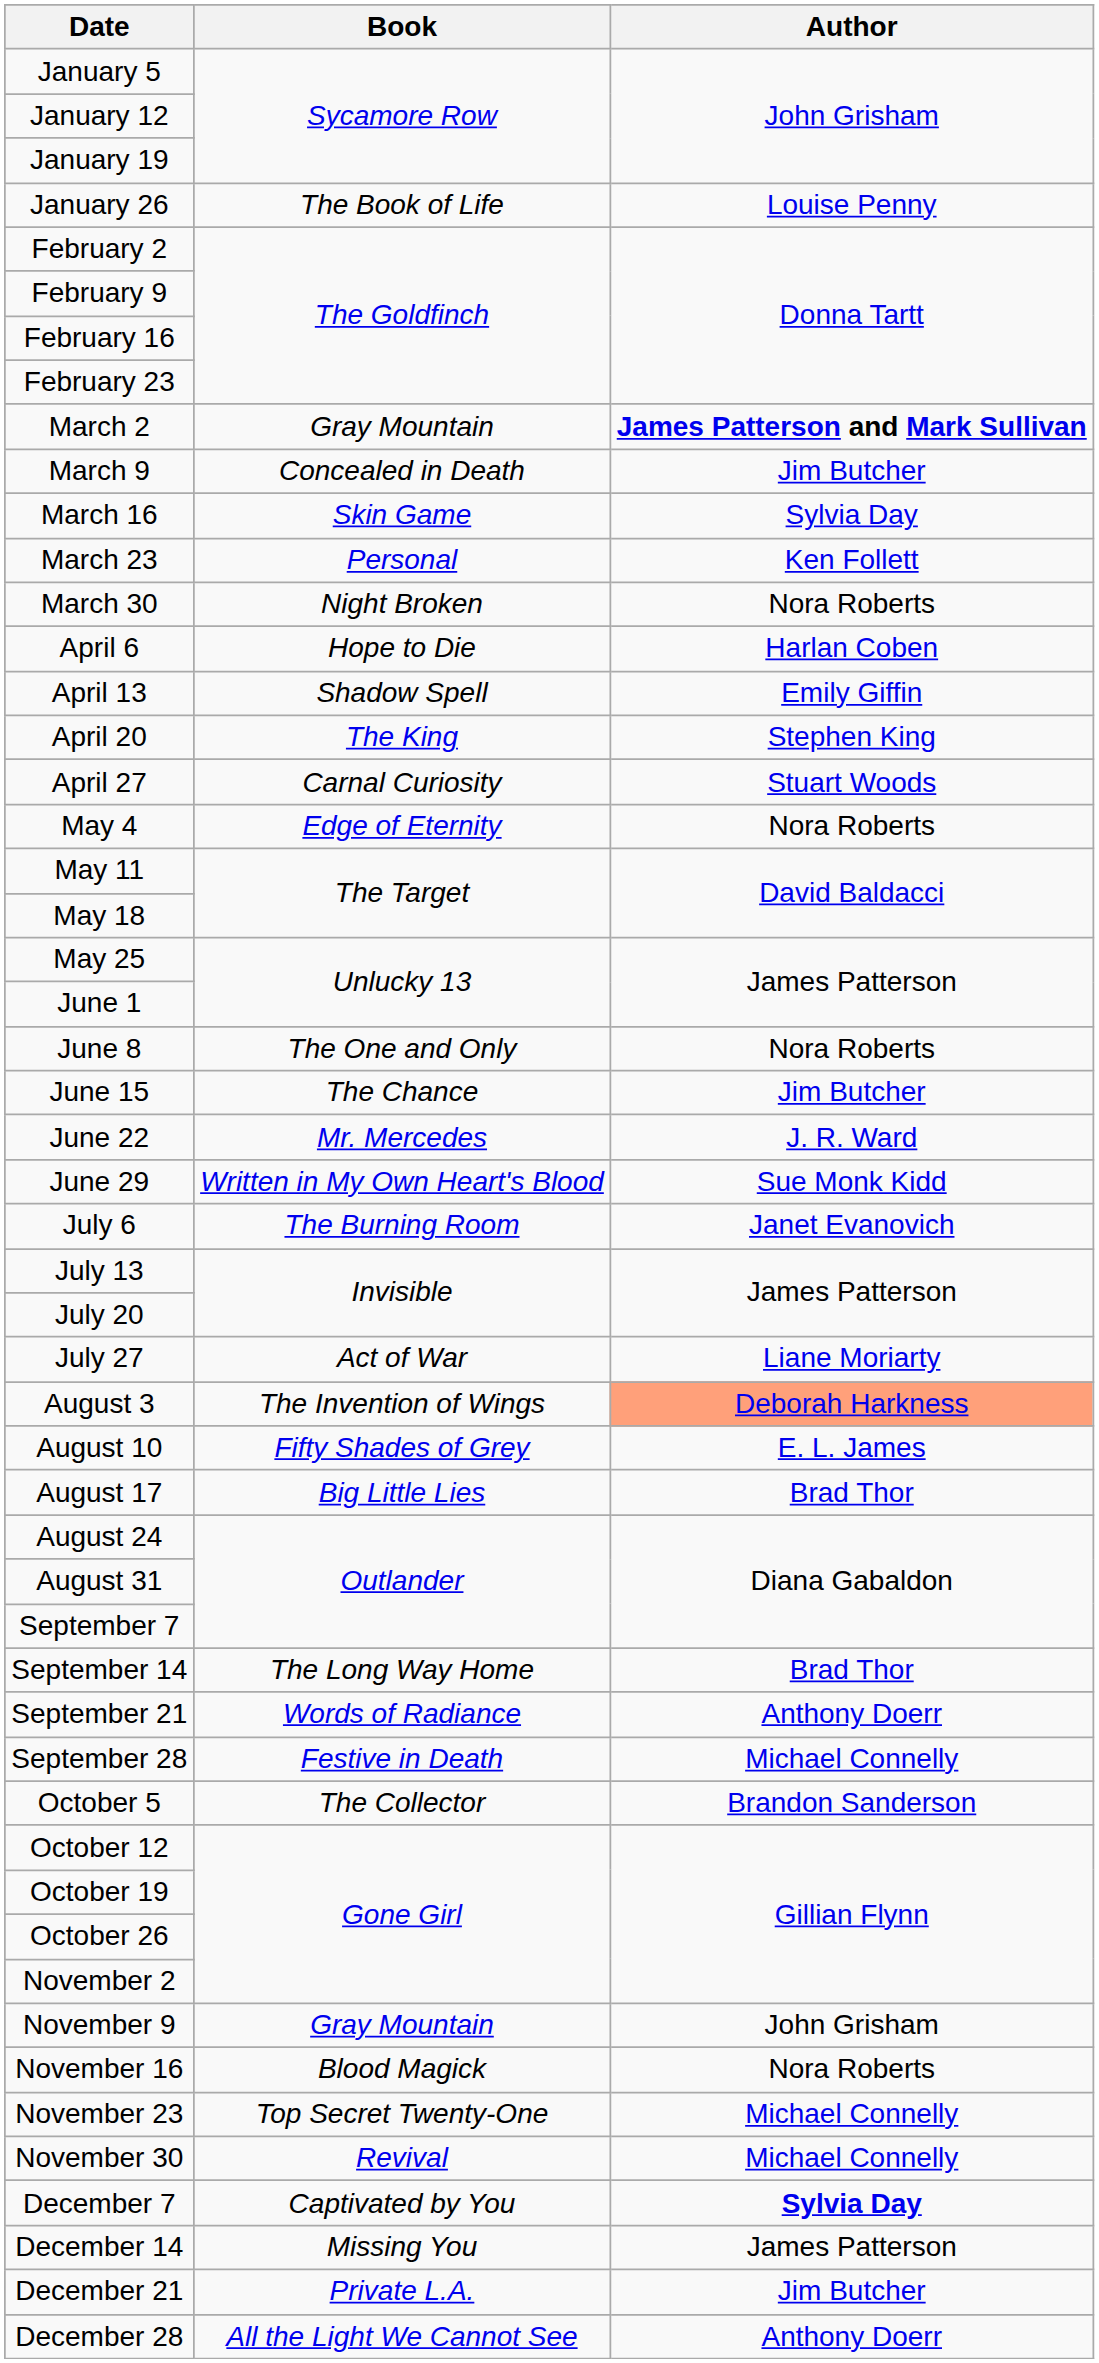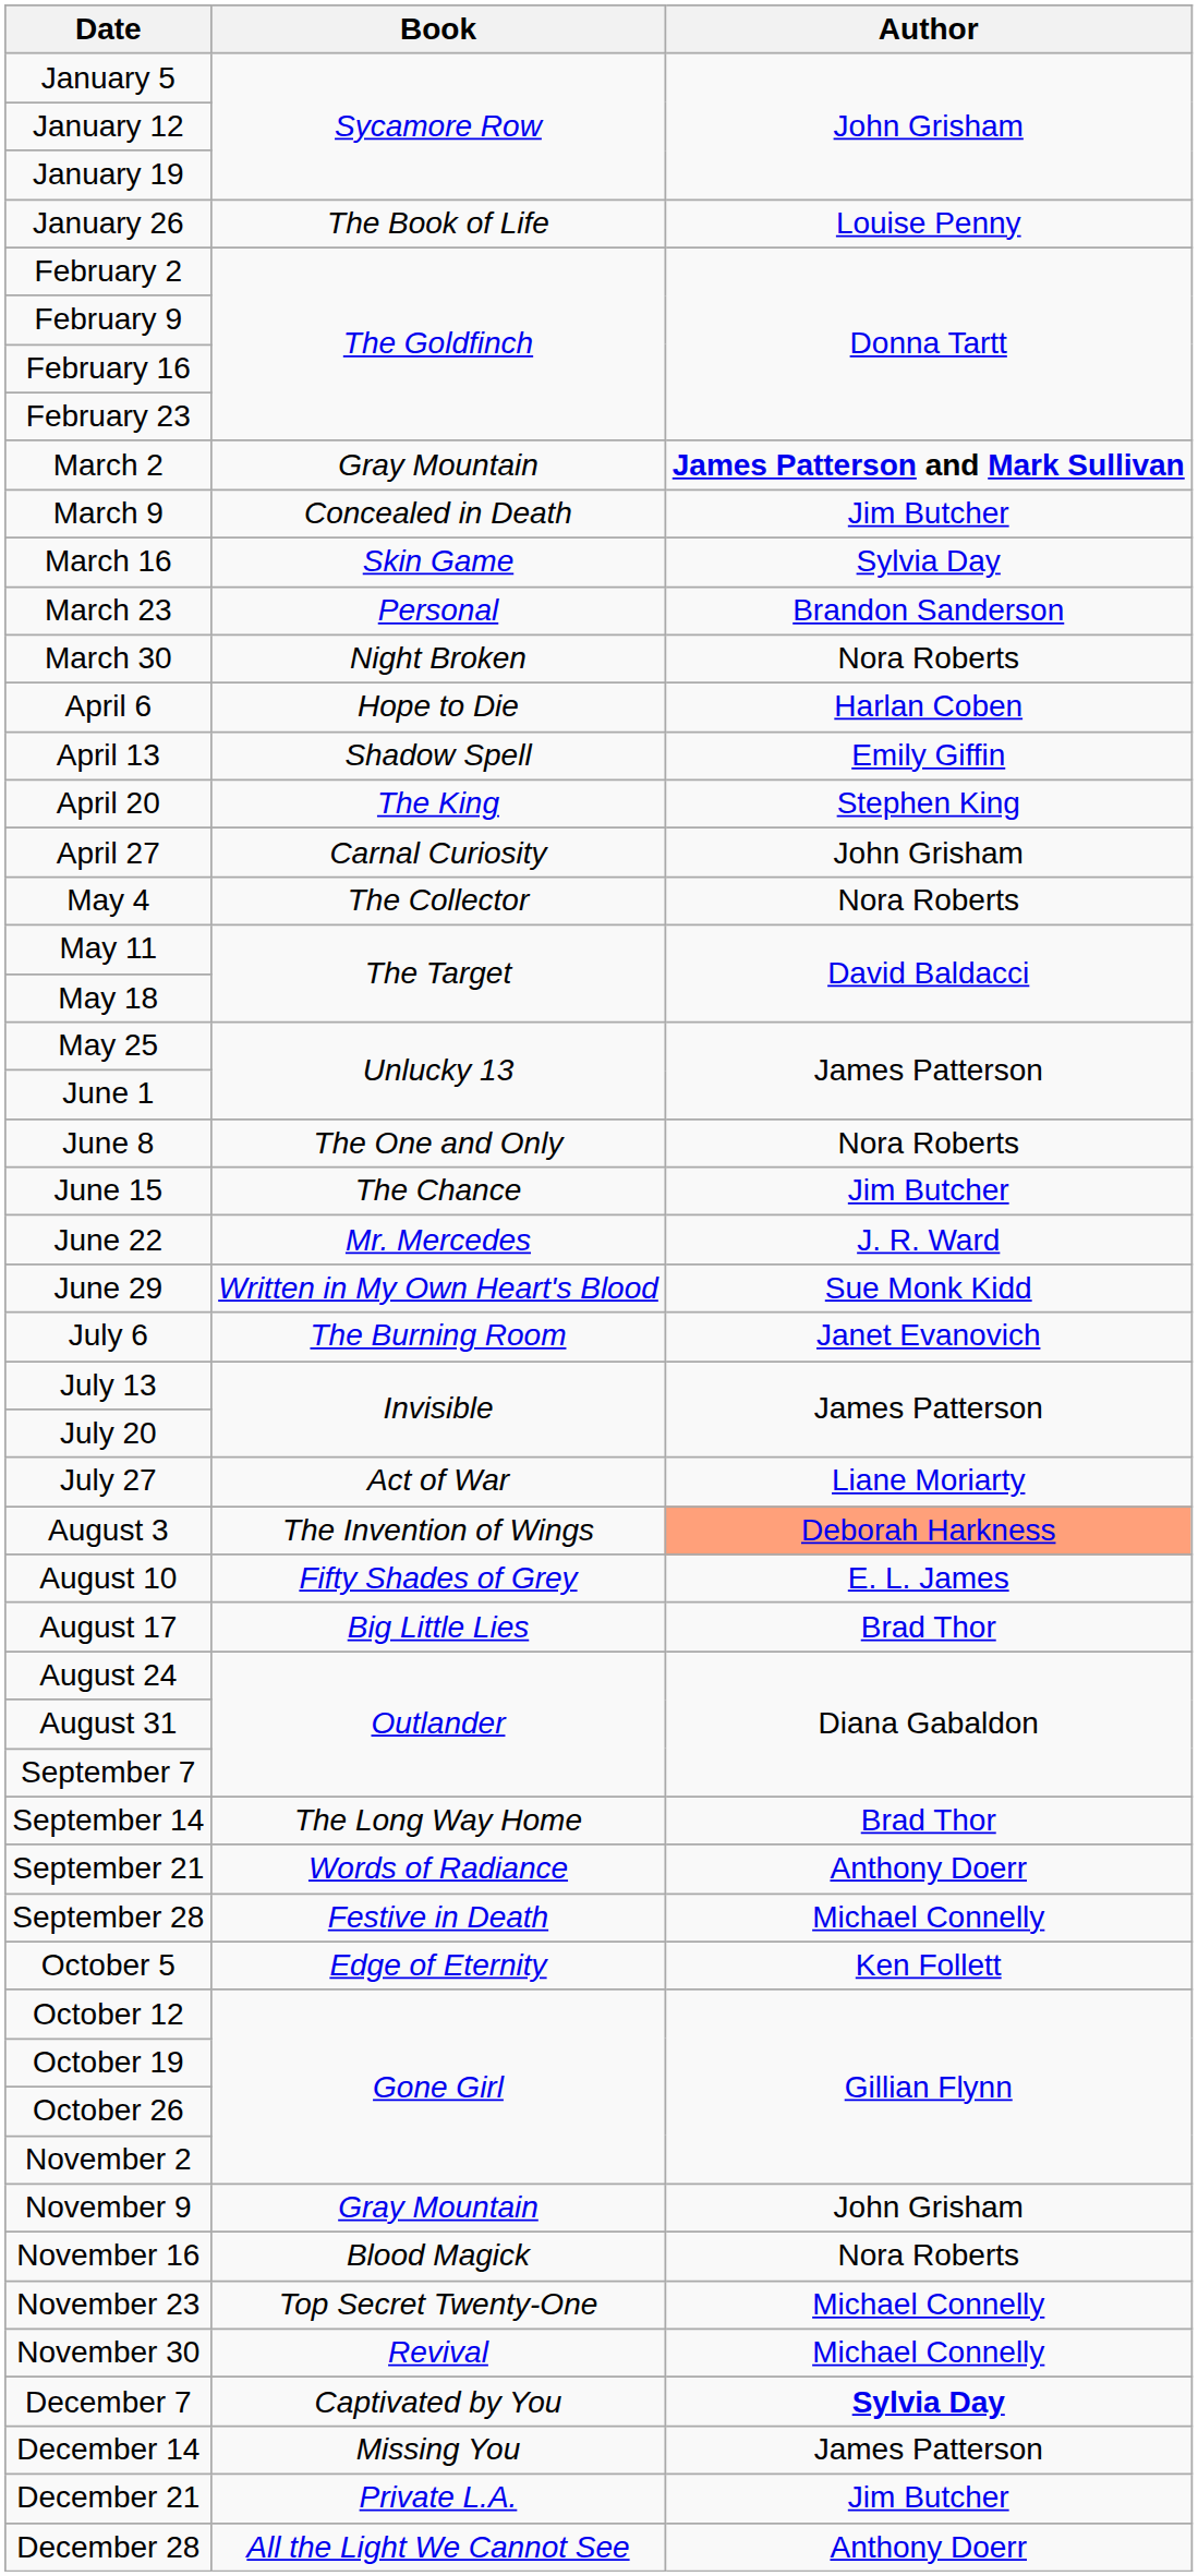March 23 | Author: Ken Follett -> Brandon Sanderson
April 27 | Author: Stuart Woods -> John Grisham
May 4 | Book: Edge of Eternity -> The Collector
October 5 | Book: The Collector -> Edge of Eternity
October 5 | Author: Brandon Sanderson -> Ken Follett
